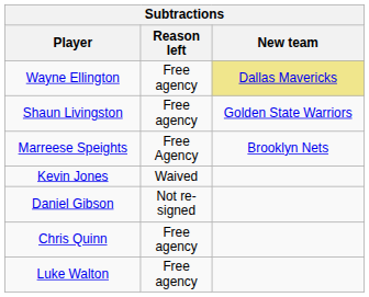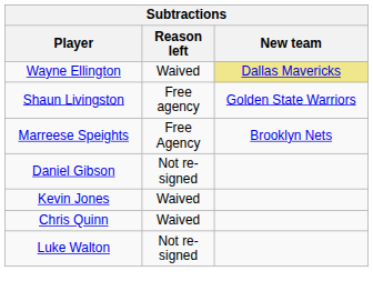Wayne Ellington | Reason left: Free agency -> Waived
rows swapped: Daniel Gibson <-> Kevin Jones
Chris Quinn | Reason left: Free agency -> Waived
Luke Walton | Reason left: Free agency -> Not re-signed
